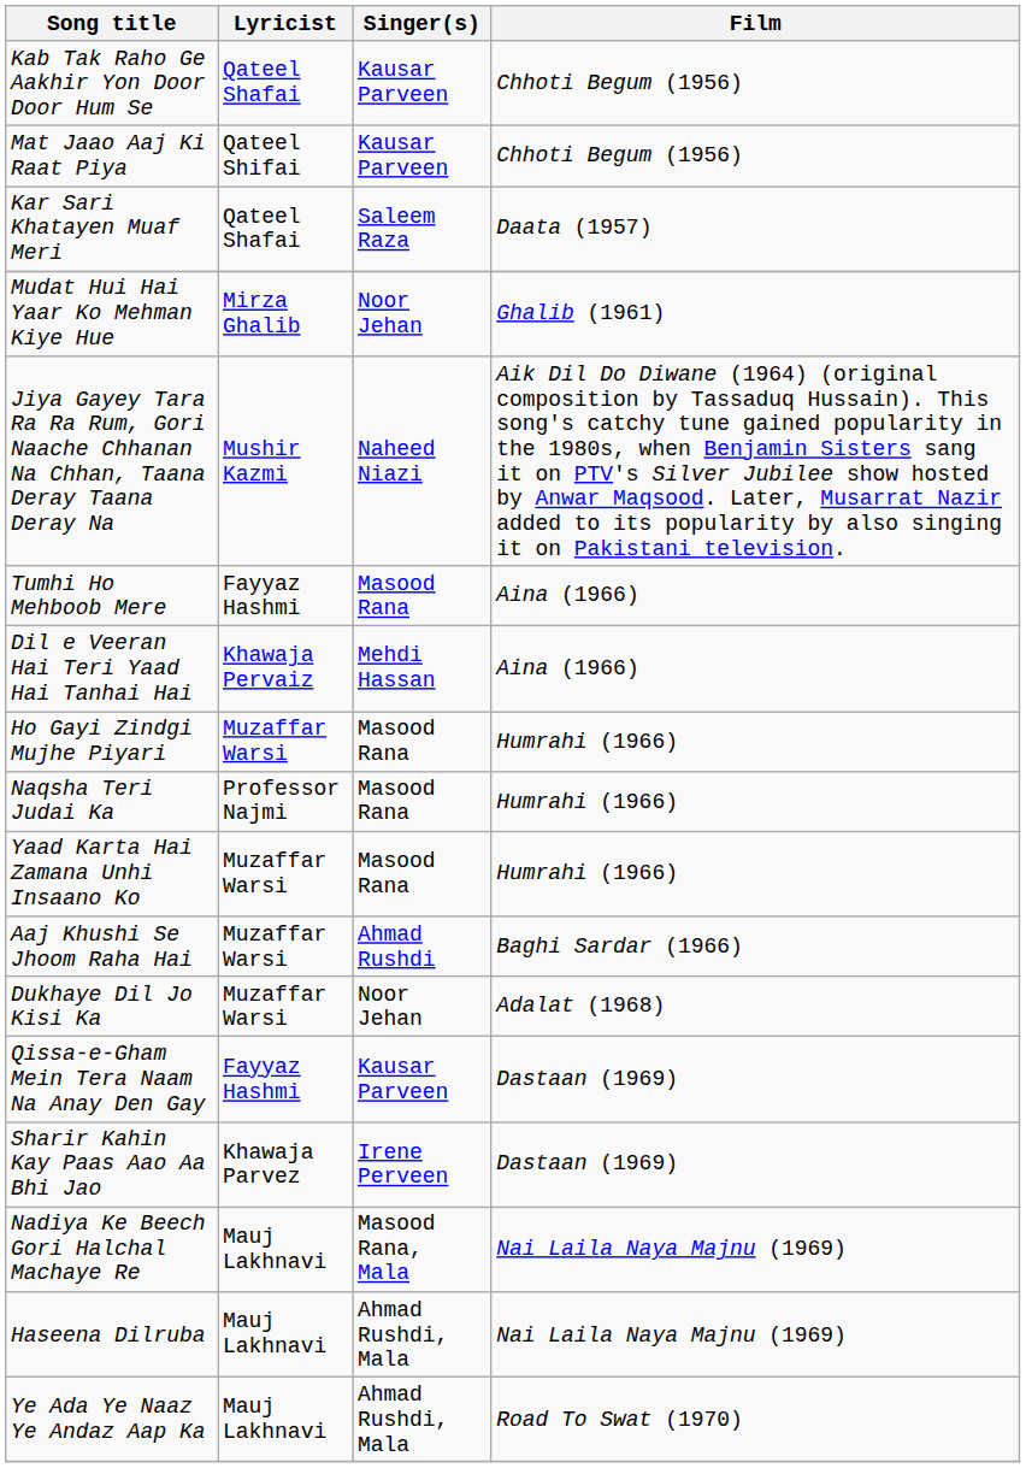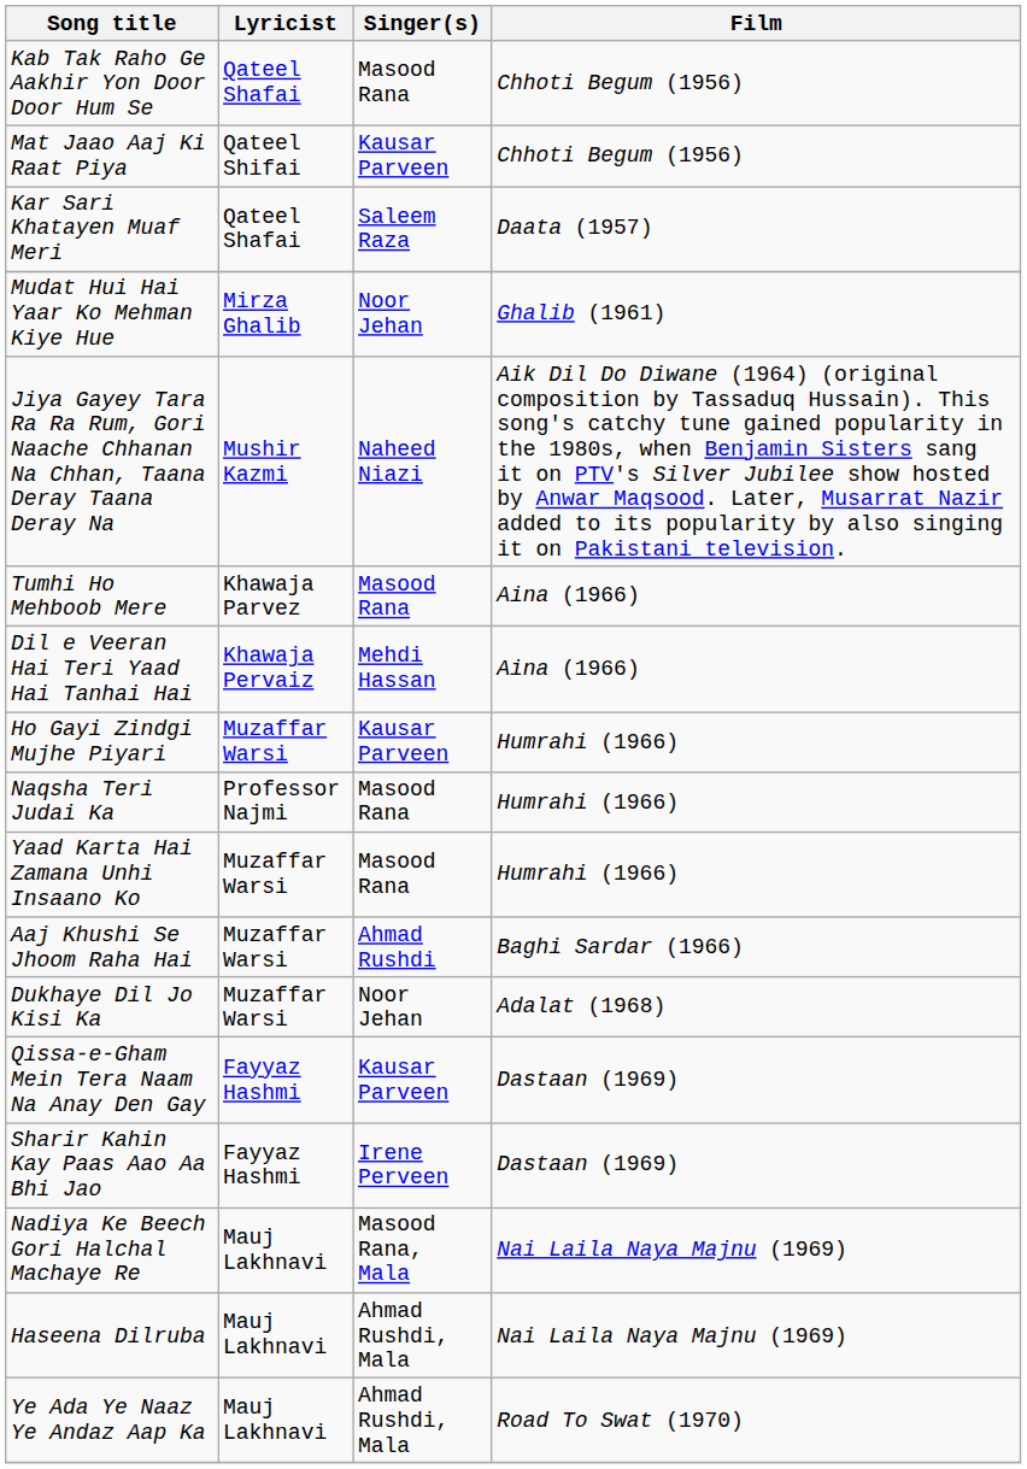Kab Tak Raho Ge Aakhir Yon Door Door Hum Se | Singer(s): Kausar Parveen -> Masood Rana
Tumhi Ho Mehboob Mere | Lyricist: Fayyaz Hashmi -> Khawaja Parvez
Ho Gayi Zindgi Mujhe Piyari | Singer(s): Masood Rana -> Kausar Parveen
Sharir Kahin Kay Paas Aao Aa Bhi Jao | Lyricist: Khawaja Parvez -> Fayyaz Hashmi
